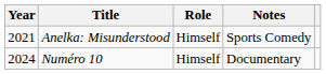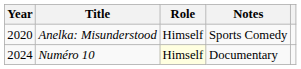Anelka: Misunderstood | Year: 2021 -> 2020
Numéro 10 | Role: no background -> lightyellow background
